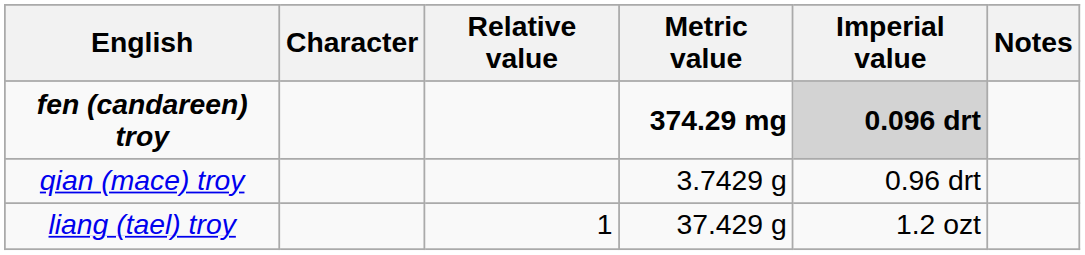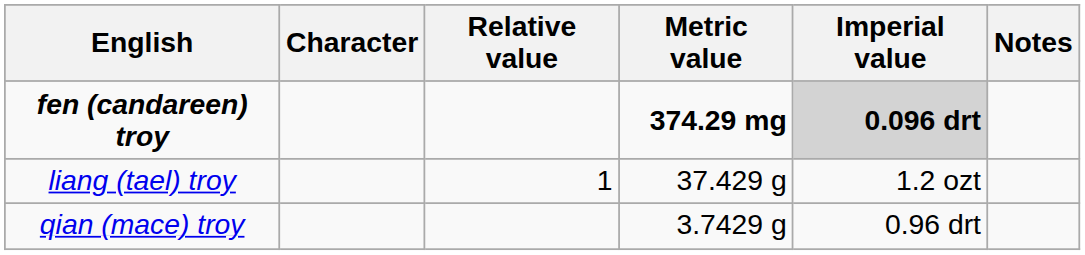rows swapped: qian (mace) troy <-> liang (tael) troy
